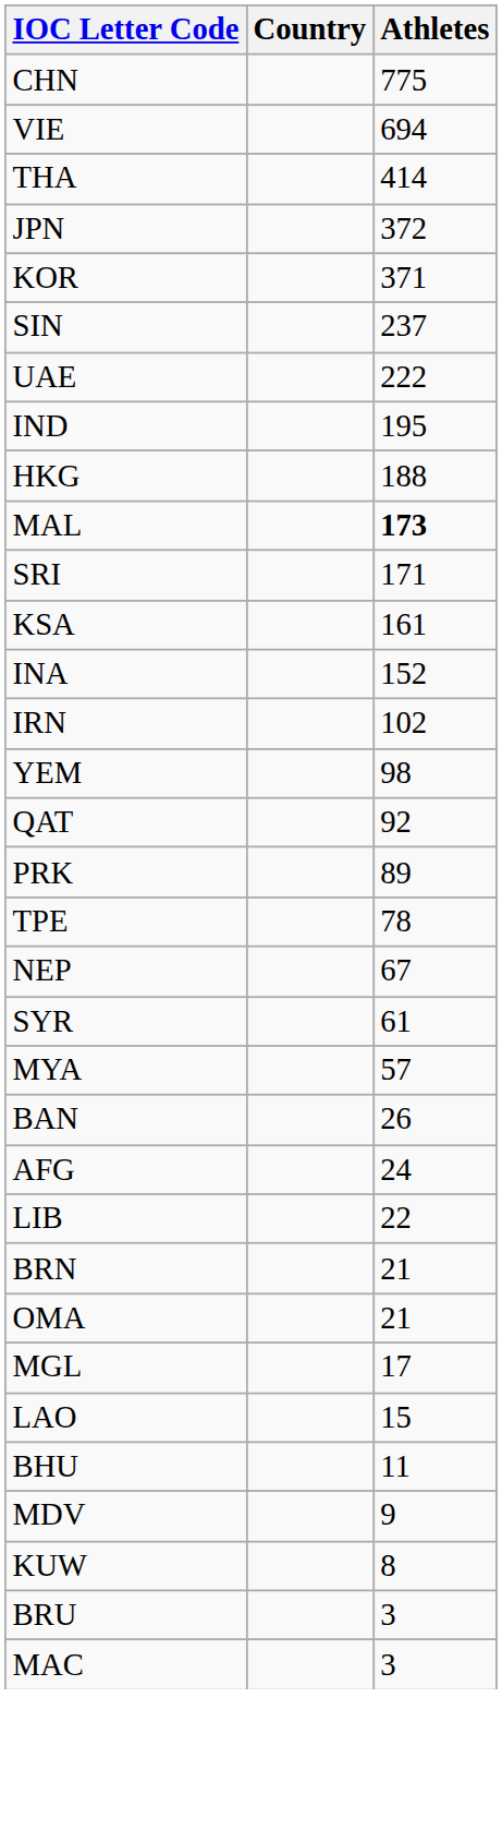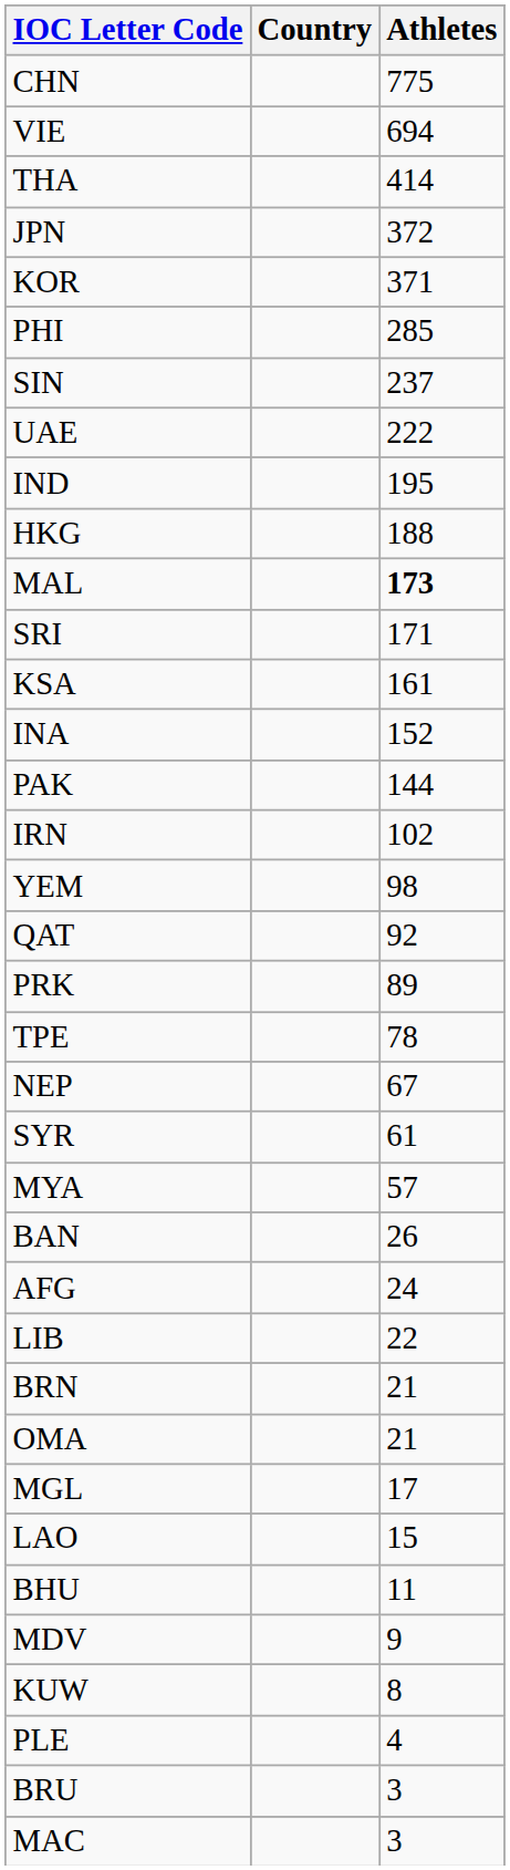+ row: PHI | 285
+ row: PAK | 144
+ row: PLE | 4
